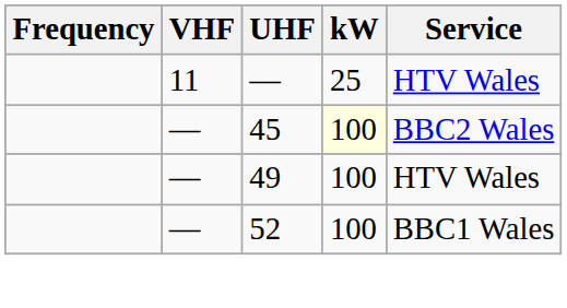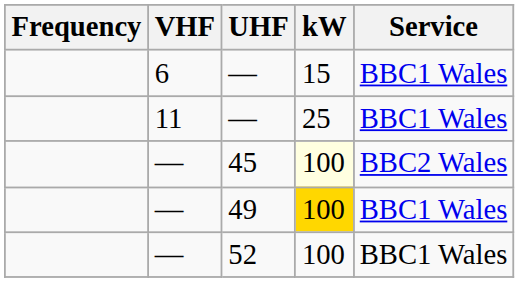+ row: 6 | — | 15 | BBC1 Wales
11 / — | Service: HTV Wales -> BBC1 Wales
49 | kW: no background -> gold background
49 | Service: HTV Wales -> BBC1 Wales
